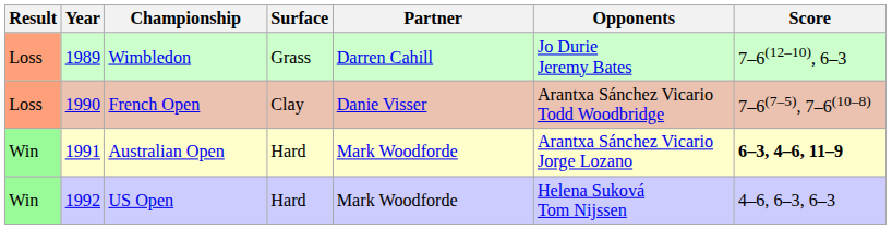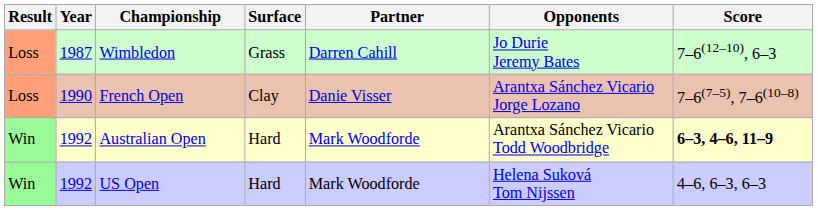Wimbledon | Year: 1989 -> 1987
French Open | Opponents: Arantxa Sánchez Vicario Todd Woodbridge -> Arantxa Sánchez Vicario Jorge Lozano
Australian Open | Year: 1991 -> 1992
Australian Open | Opponents: Arantxa Sánchez Vicario Jorge Lozano -> Arantxa Sánchez Vicario Todd Woodbridge
